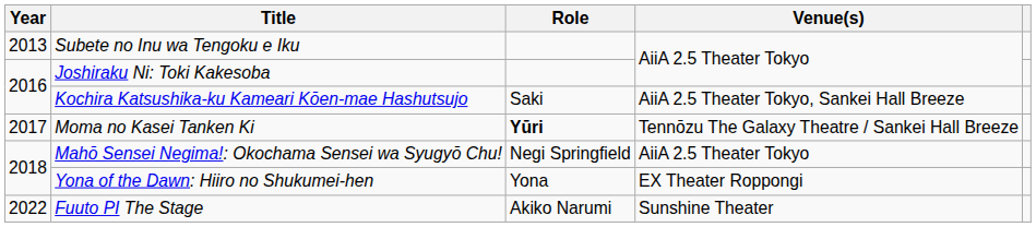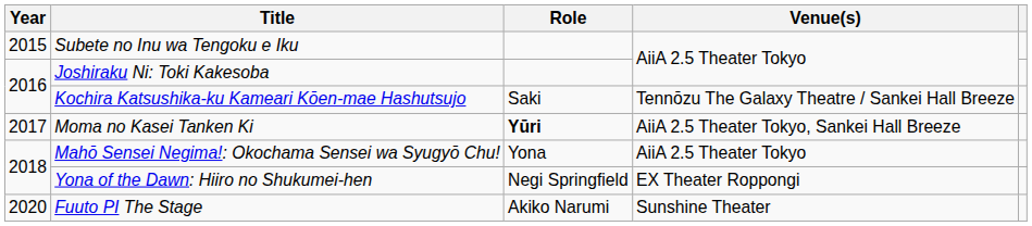Subete no Inu wa Tengoku e Iku | Year: 2013 -> 2015
Kochira Katsushika-ku Kameari Kōen-mae Hashutsujo | Venue(s): AiiA 2.5 Theater Tokyo, Sankei Hall Breeze -> Tennōzu The Galaxy Theatre / Sankei Hall Breeze
Moma no Kasei Tanken Ki | Venue(s): Tennōzu The Galaxy Theatre / Sankei Hall Breeze -> AiiA 2.5 Theater Tokyo, Sankei Hall Breeze
Mahō Sensei Negima!: Okochama Sensei wa Syugyō Chu! | Role: Negi Springfield -> Yona
Yona of the Dawn: Hiiro no Shukumei-hen | Role: Yona -> Negi Springfield
Fuuto PI The Stage | Year: 2022 -> 2020
